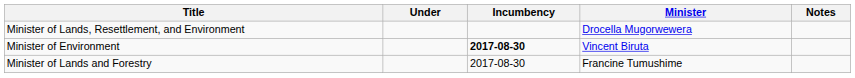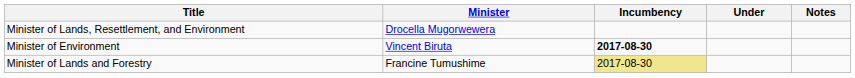columns swapped: Minister <-> Under
Minister of Lands and Forestry | Incumbency: no background -> khaki background
